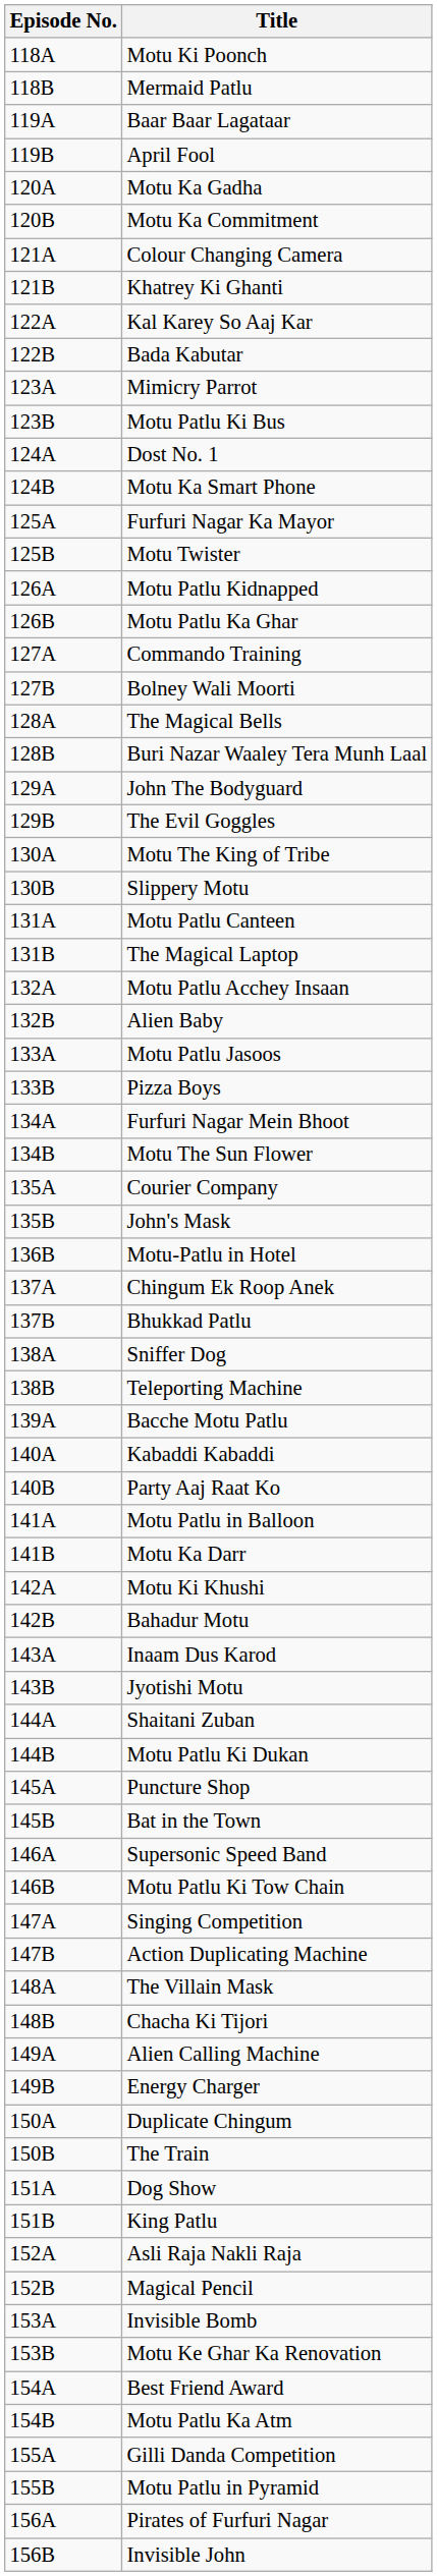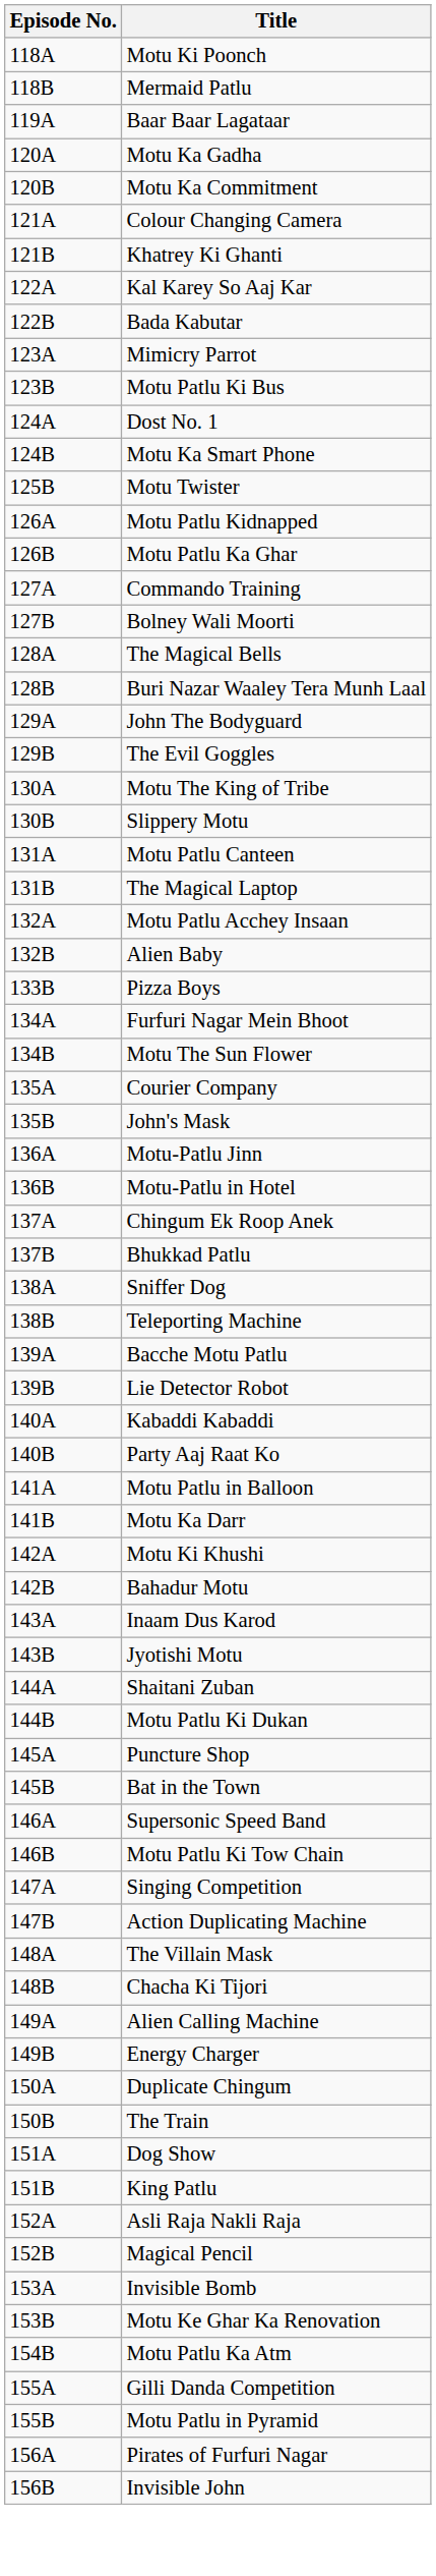- row: 119B | April Fool
- row: 125A | Furfuri Nagar Ka Mayor
- row: 133A | Motu Patlu Jasoos
+ row: 136A | Motu-Patlu Jinn
+ row: 139B | Lie Detector Robot
- row: 154A | Best Friend Award
